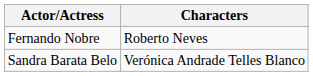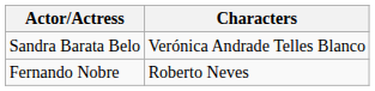rows swapped: Sandra Barata Belo <-> Fernando Nobre
